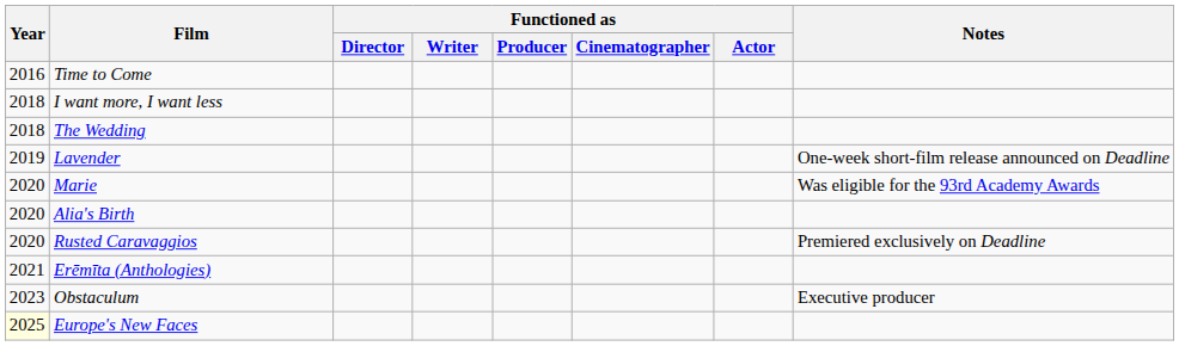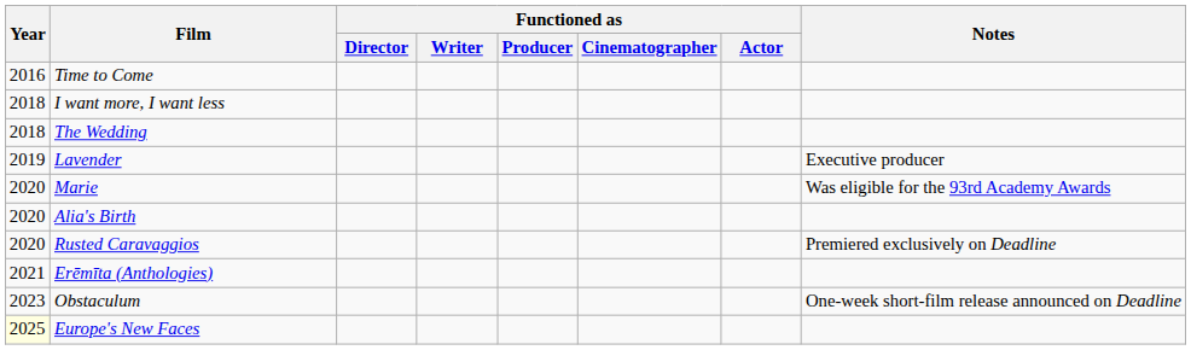Lavender | Notes: One-week short-film release announced on Deadline -> Executive producer
Obstaculum | Notes: Executive producer -> One-week short-film release announced on Deadline
